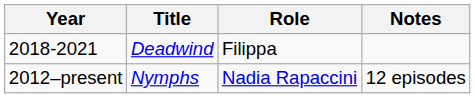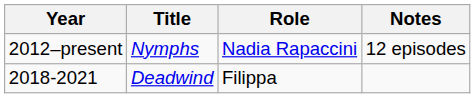rows swapped: 2012–present <-> 2018-2021
